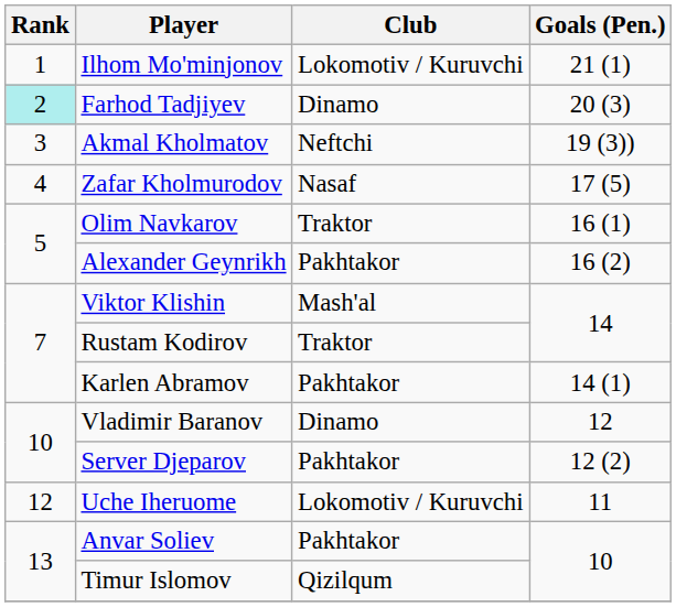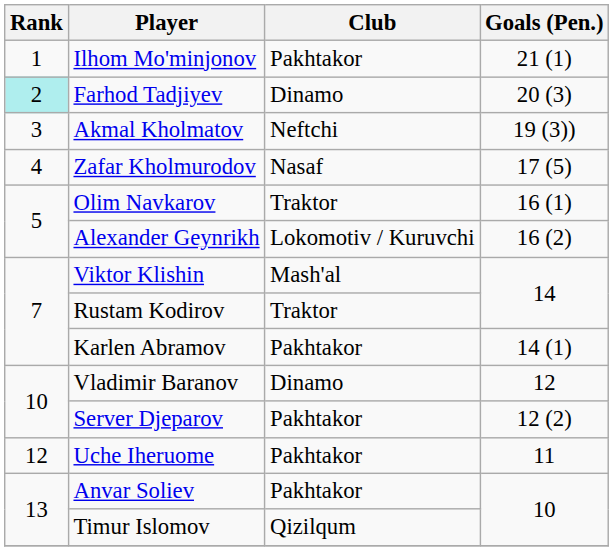Ilhom Mo'minjonov | Club: Lokomotiv / Kuruvchi -> Pakhtakor
Alexander Geynrikh | Club: Pakhtakor -> Lokomotiv / Kuruvchi
Uche Iheruome | Club: Lokomotiv / Kuruvchi -> Pakhtakor
